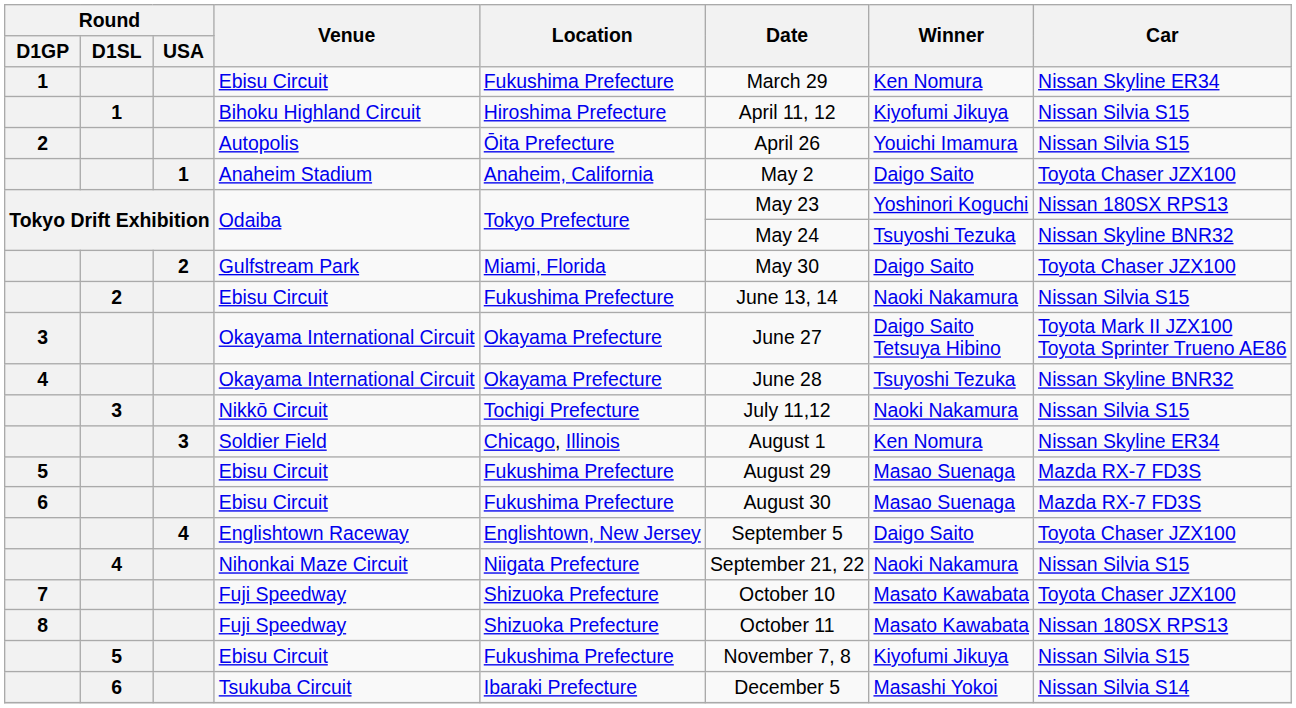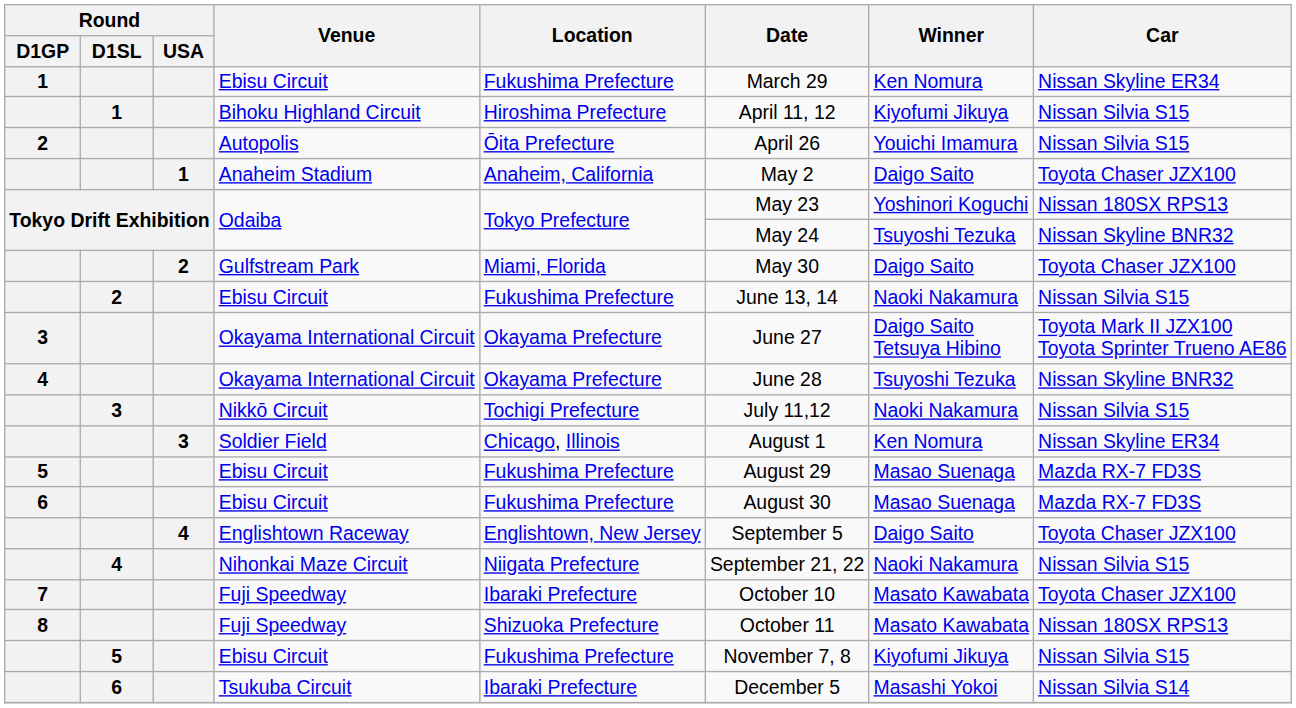7 / Fuji Speedway | Location: Shizuoka Prefecture -> Ibaraki Prefecture
